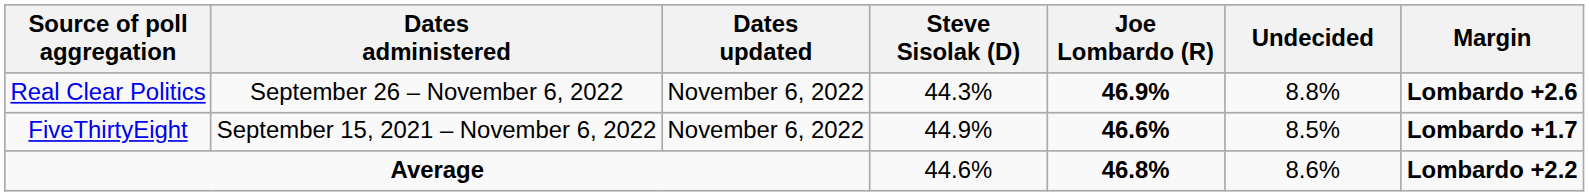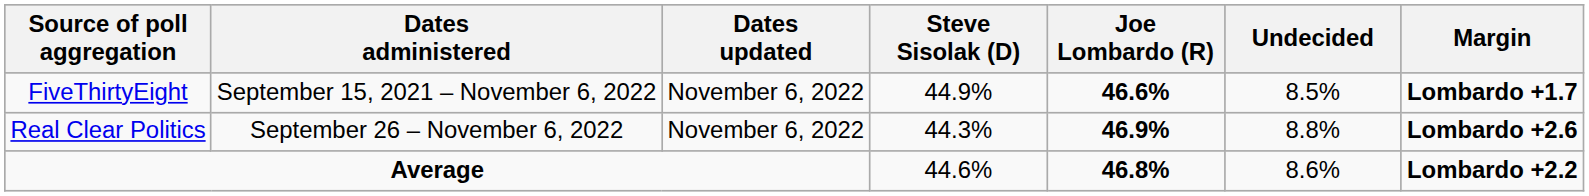rows swapped: Real Clear Politics <-> FiveThirtyEight
